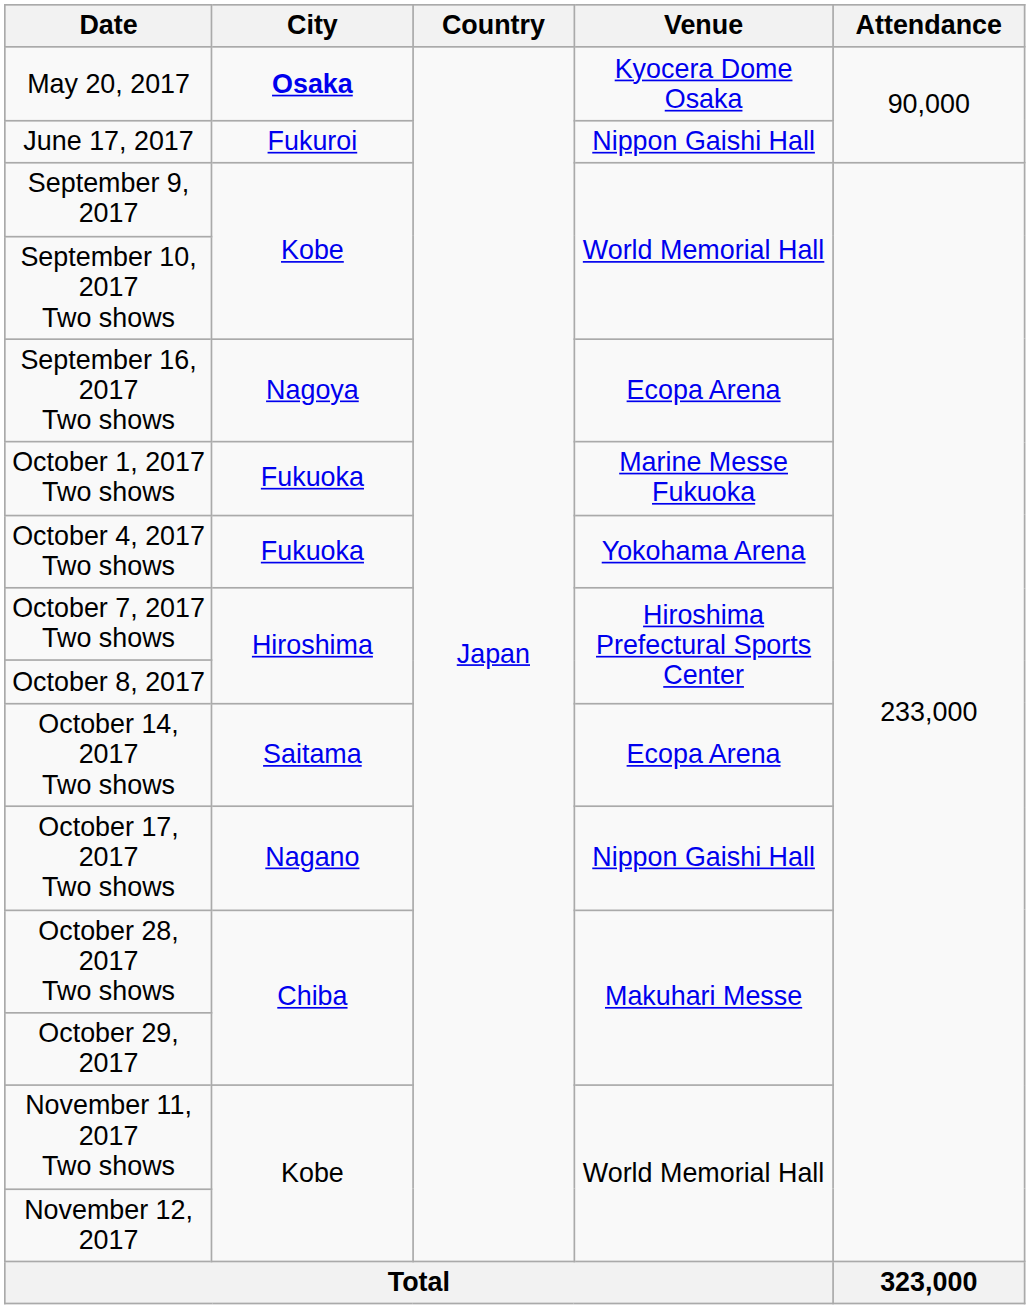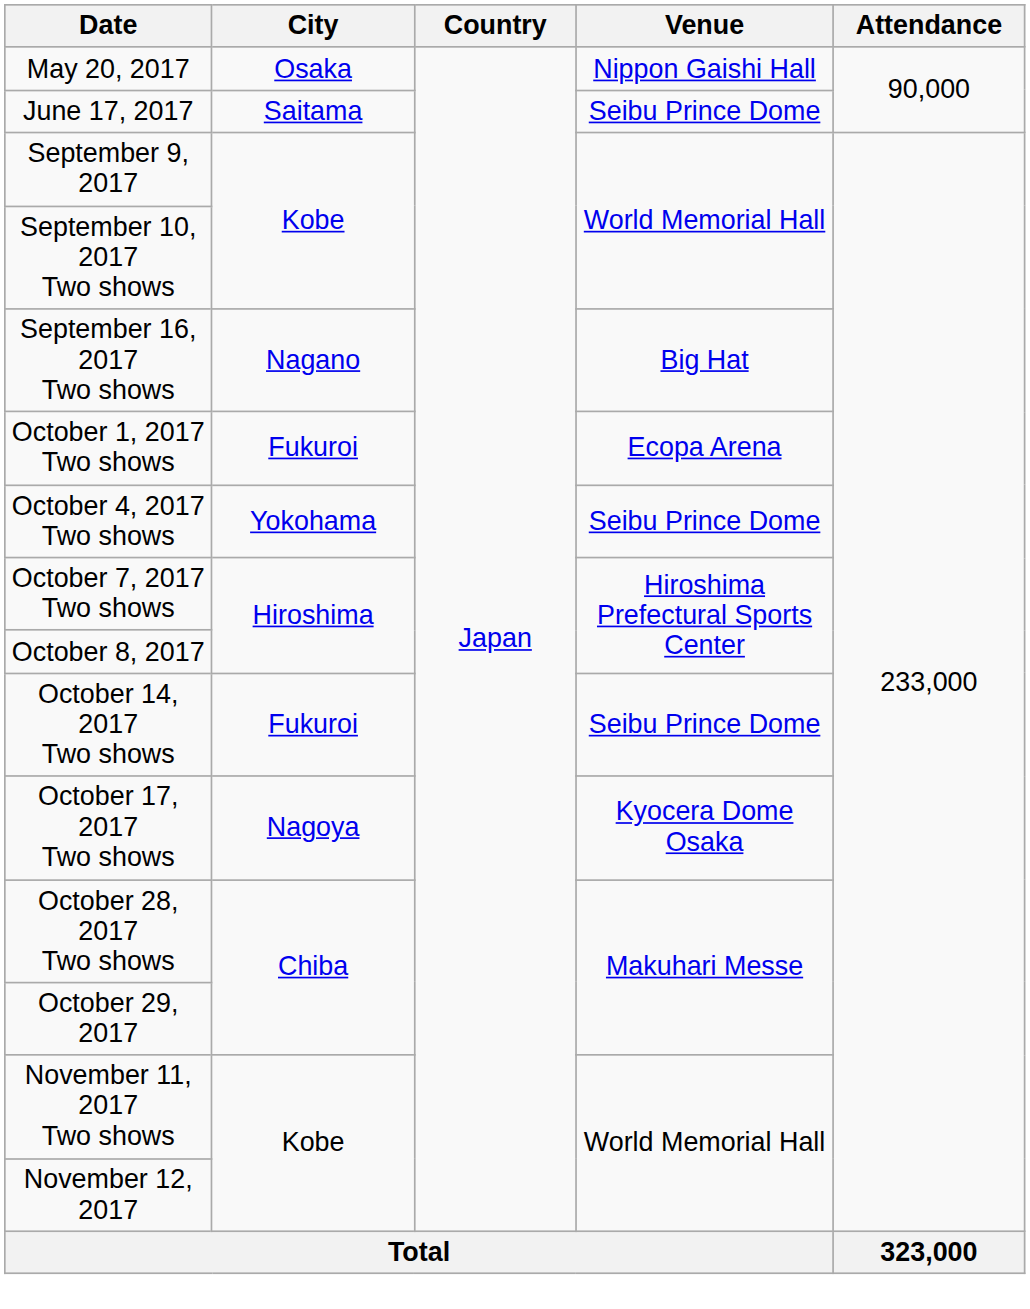May 20, 2017 | City: bold -> normal
May 20, 2017 | Venue: Kyocera Dome Osaka -> Nippon Gaishi Hall
June 17, 2017 | City: Fukuroi -> Saitama
June 17, 2017 | Venue: Nippon Gaishi Hall -> Seibu Prince Dome
September 16, 2017 Two shows | City: Nagoya -> Nagano
September 16, 2017 Two shows | Venue: Ecopa Arena -> Big Hat
October 1, 2017 Two shows | City: Fukuoka -> Fukuroi
October 1, 2017 Two shows | Venue: Marine Messe Fukuoka -> Ecopa Arena
October 4, 2017 Two shows | City: Fukuoka -> Yokohama
October 4, 2017 Two shows | Venue: Yokohama Arena -> Seibu Prince Dome
October 14, 2017 Two shows | City: Saitama -> Fukuroi
October 14, 2017 Two shows | Venue: Ecopa Arena -> Seibu Prince Dome
October 17, 2017 Two shows | City: Nagano -> Nagoya
October 17, 2017 Two shows | Venue: Nippon Gaishi Hall -> Kyocera Dome Osaka
